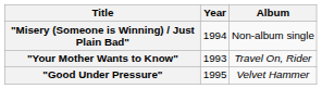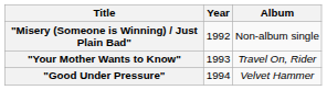"Misery (Someone is Winning) / Just Plain Bad" | Year: 1994 -> 1992
"Good Under Pressure" | Year: 1995 -> 1994
